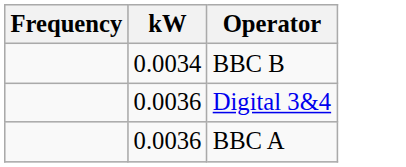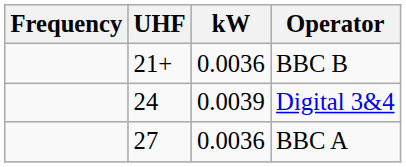+ column: UHF | 21+ | 24 | 27
BBC B | kW: 0.0034 -> 0.0036
Digital 3&4 | kW: 0.0036 -> 0.0039
